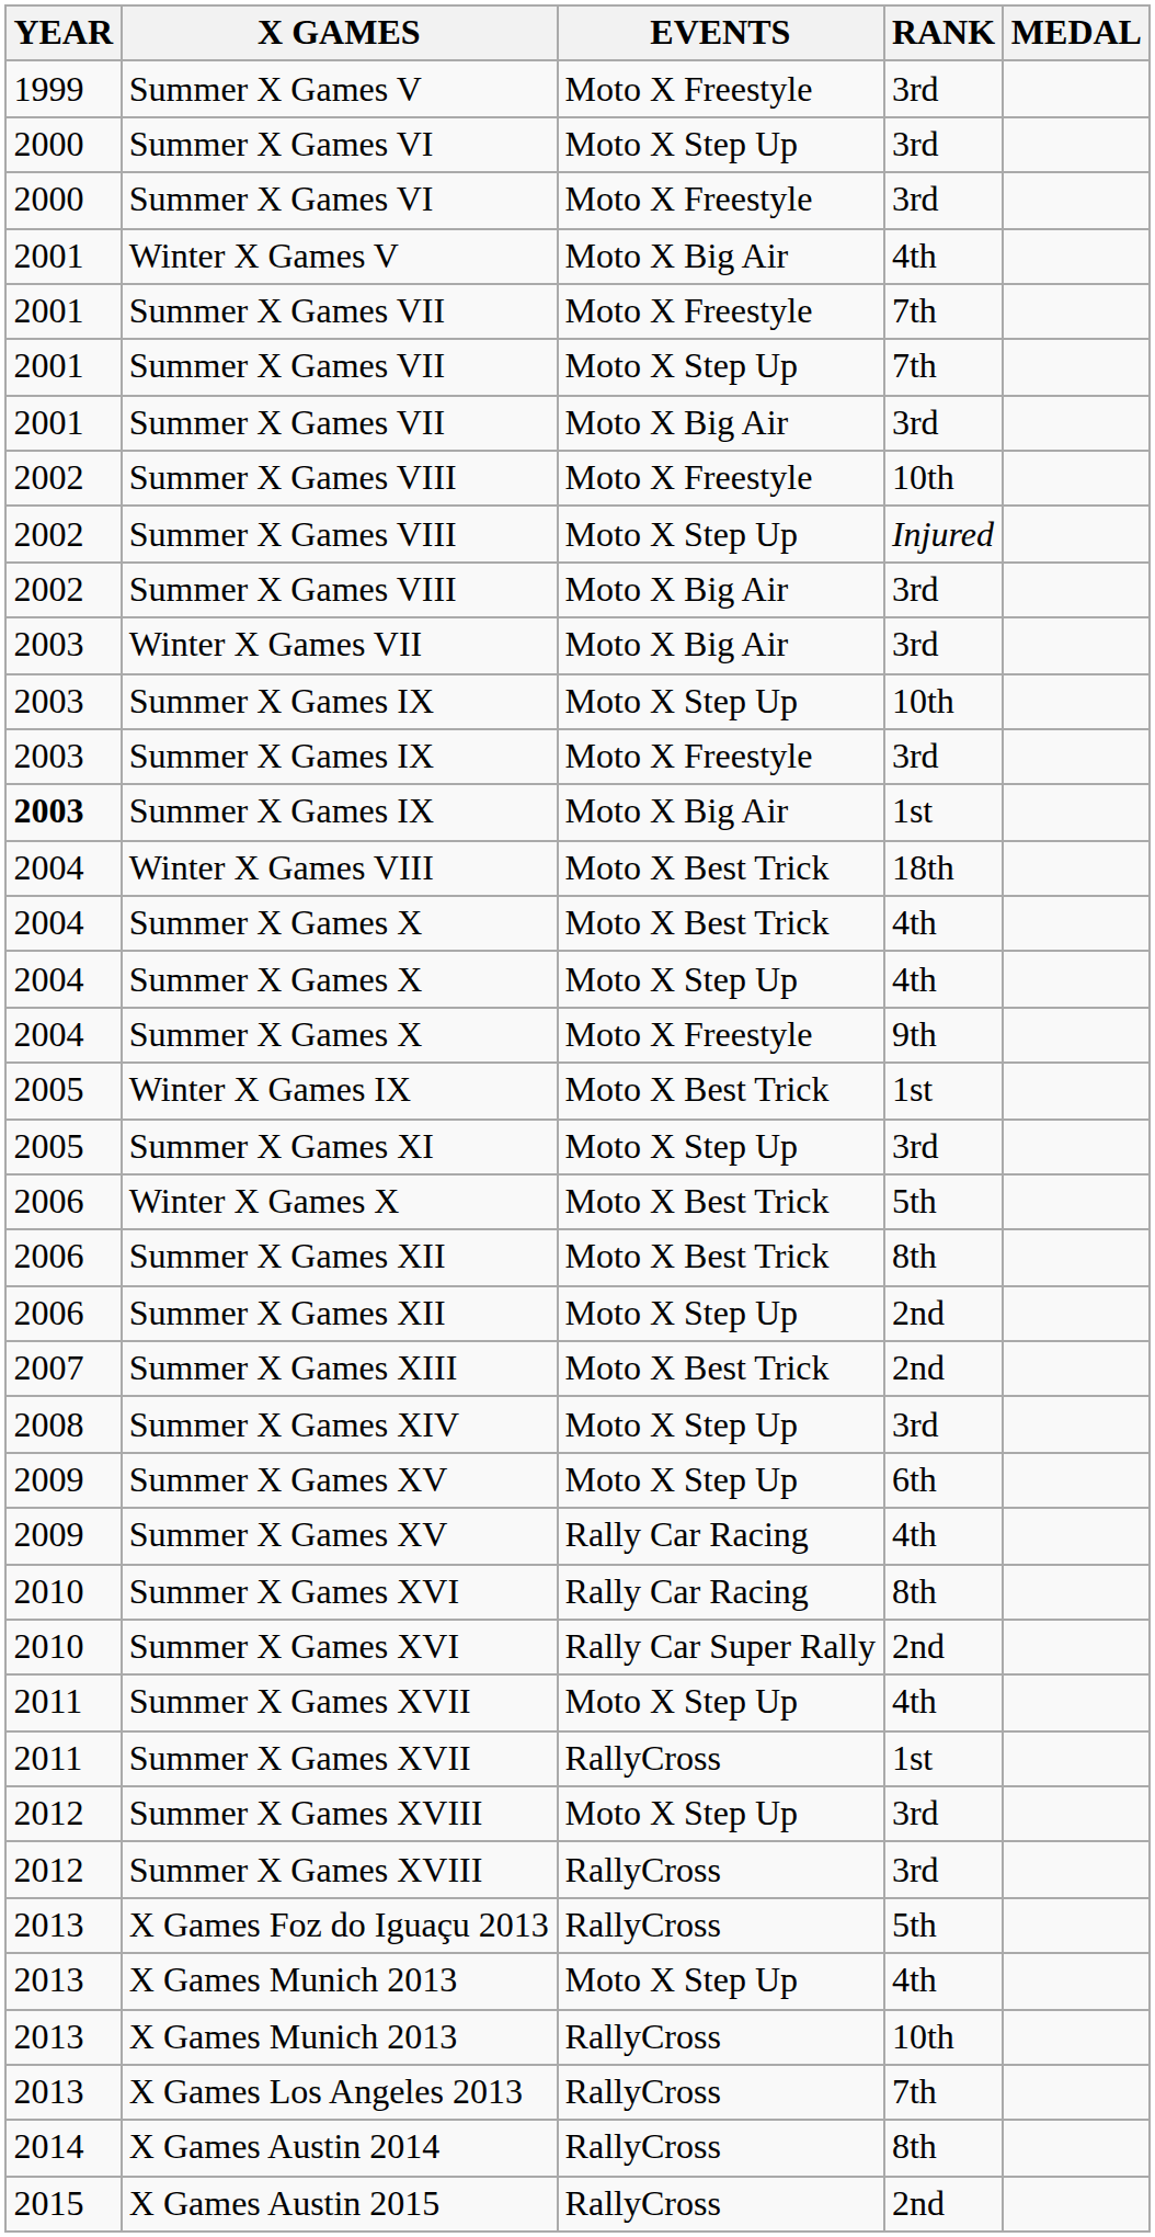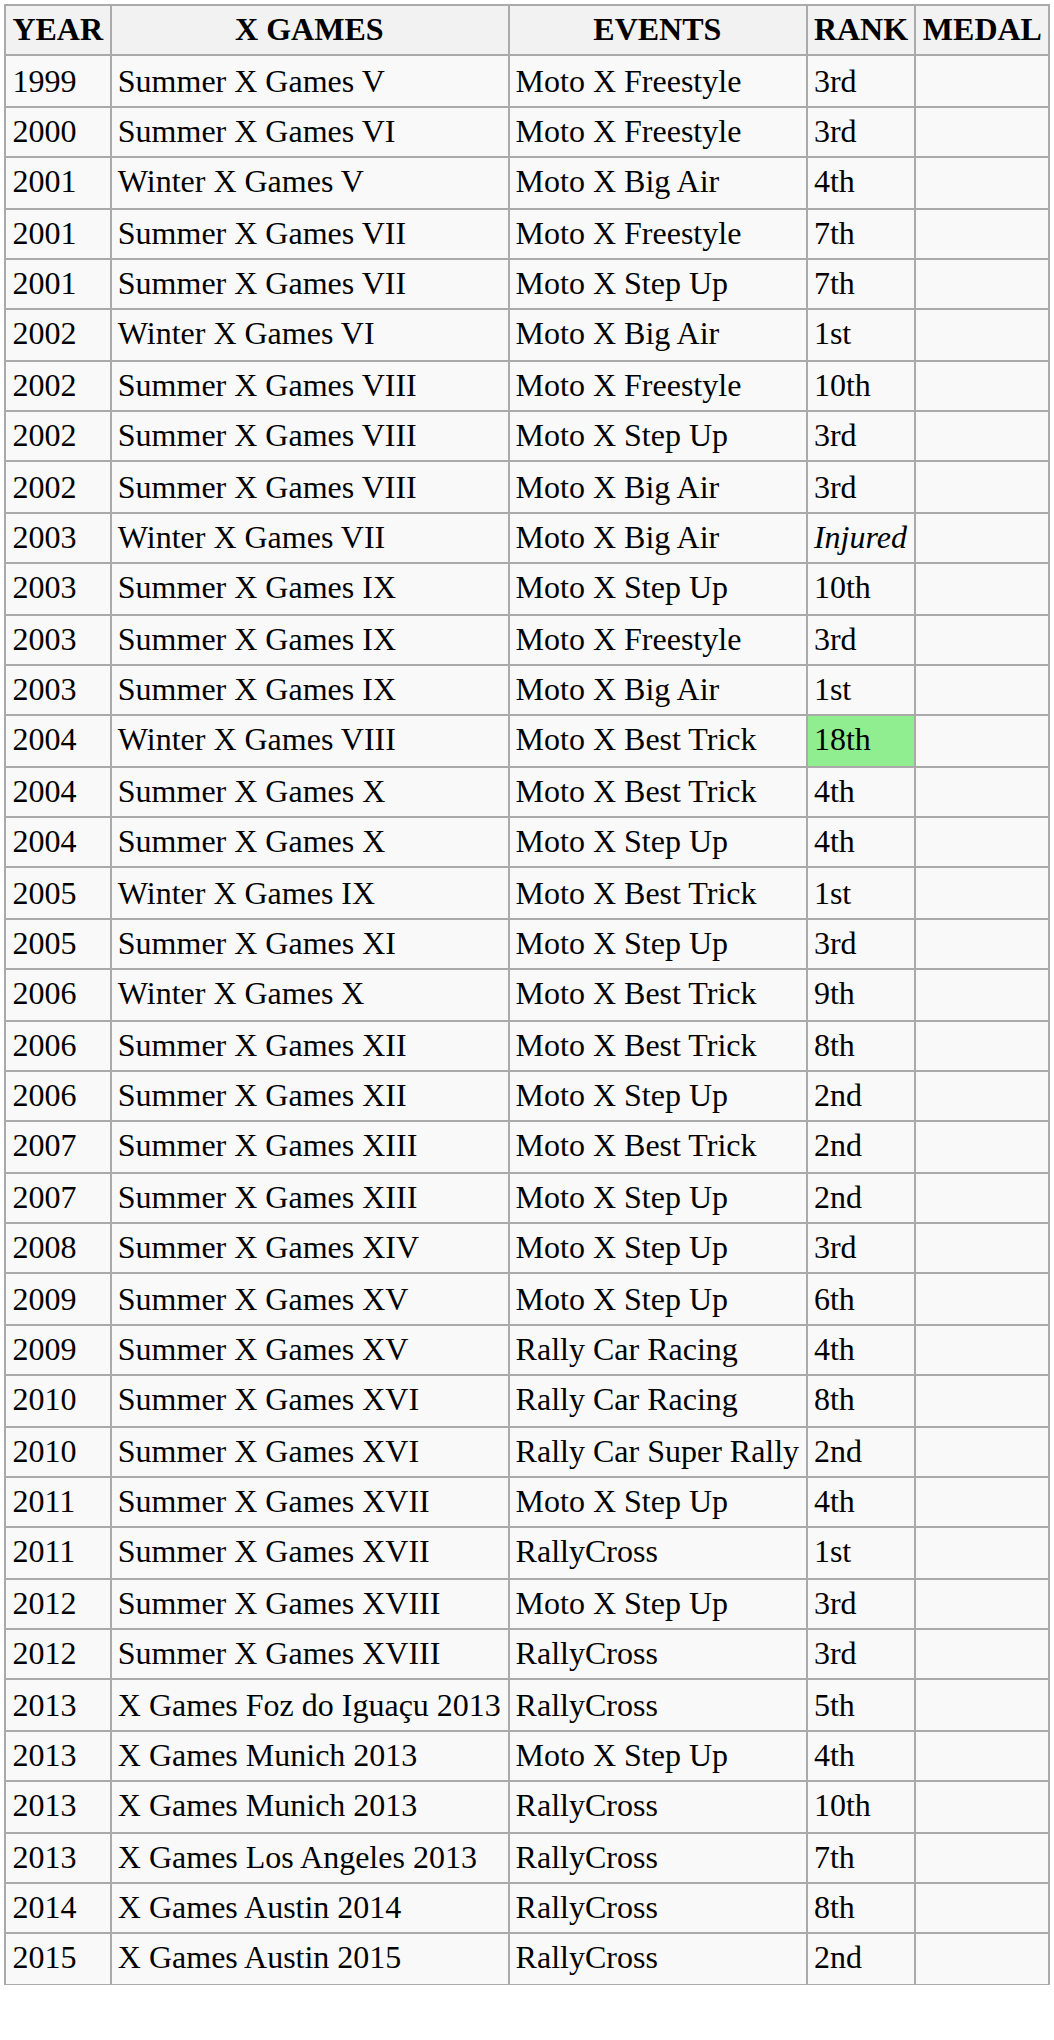- row: 2000 | Summer X Games VI | Moto X Step Up | 3rd
- row: 2001 | Summer X Games VII | Moto X Big Air | 3rd
+ row: 2002 | Winter X Games VI | Moto X Big Air | 1st
Summer X Games VIII / Moto X Step Up | RANK: Injured -> 3rd
Winter X Games VII | RANK: 3rd -> Injured
Summer X Games IX / Moto X Big Air | YEAR: bold -> normal
Winter X Games VIII | RANK: no background -> lightgreen background
- row: 2004 | Summer X Games X | Moto X Freestyle | 9th
Winter X Games X | RANK: 5th -> 9th
+ row: 2007 | Summer X Games XIII | Moto X Step Up | 2nd
